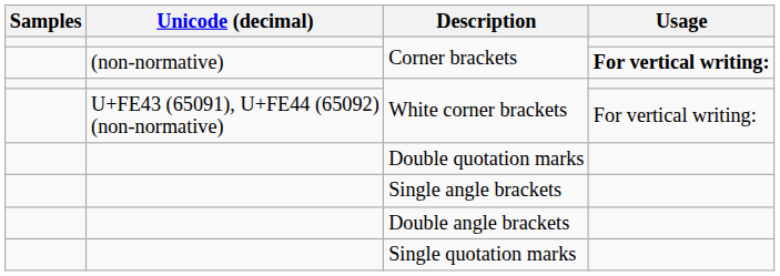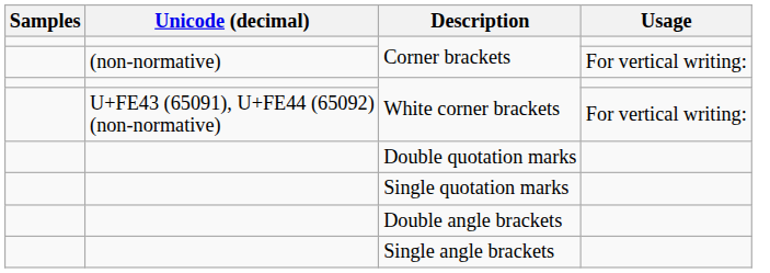(non-normative) / Corner brackets | Usage: bold -> normal
rows swapped: Single quotation marks <-> Single angle brackets
